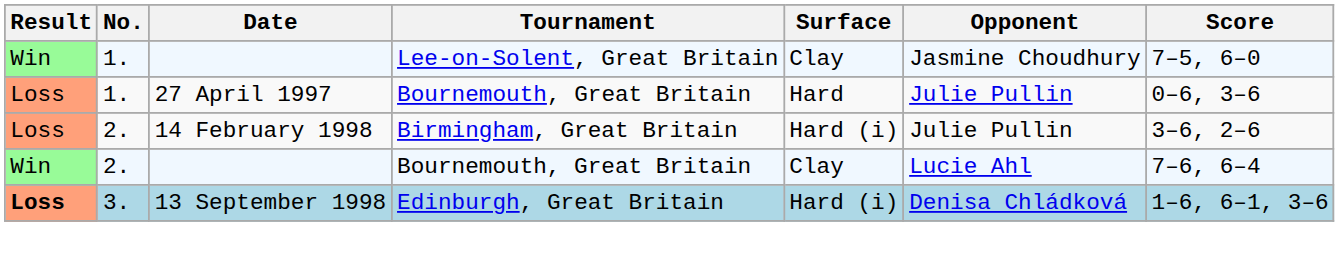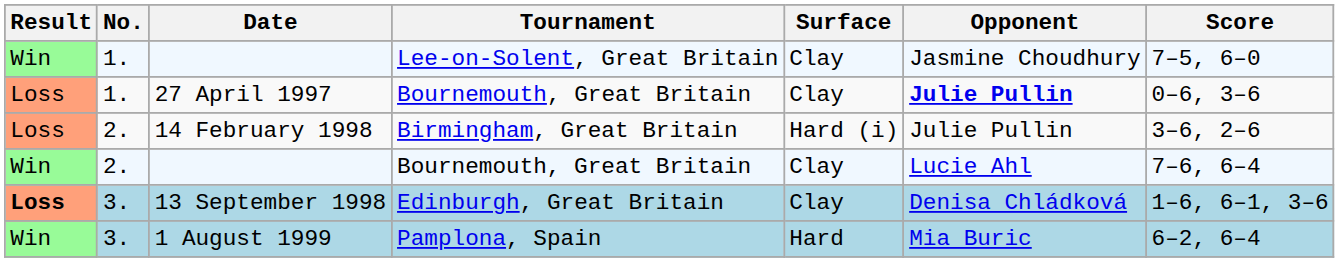27 April 1997 | Surface: Hard -> Clay
27 April 1997 | Opponent: normal -> bold
13 September 1998 | Surface: Hard (i) -> Clay
+ row: Win | 3. | 1 August 1999 | Pamplona, Spain | Hard | Mia Buric | 6–2, 6–4
